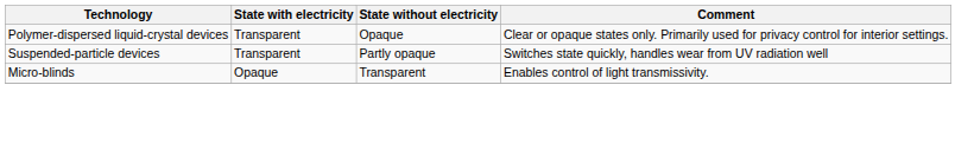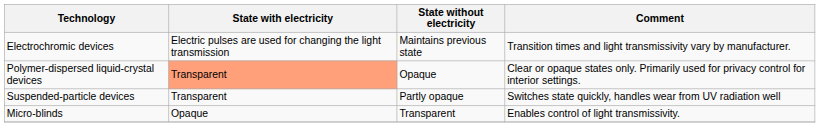+ row: Electrochromic devices | Electric pulses are used for changing the light transmission | Maintains previous state | Transition times and light transmissivity vary by manufacturer.
Polymer-dispersed liquid-crystal devices | State with electricity: no background -> lightsalmon background
